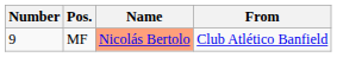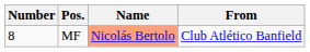MF | Number: 9 -> 8
